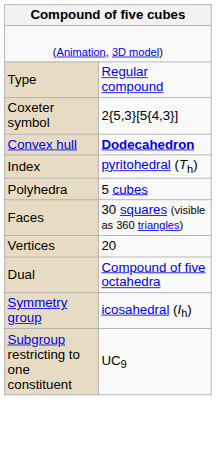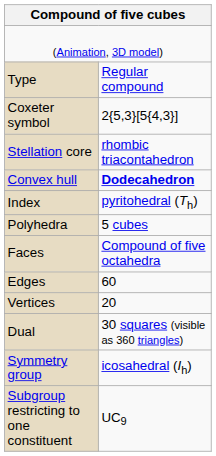+ row: Stellation core | rhombic triacontahedron
Faces | column 2: 30 squares (visible as 360 triangles) -> Compound of five octahedra
+ row: Edges | 60
Dual | column 2: Compound of five octahedra -> 30 squares (visible as 360 triangles)
